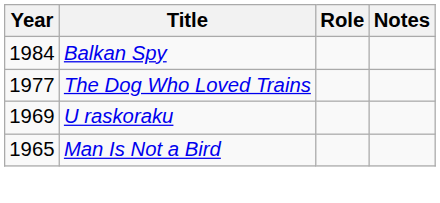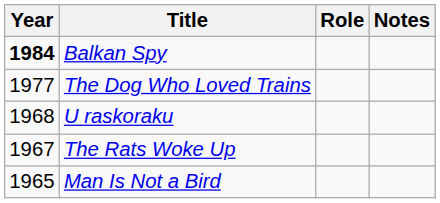Balkan Spy | Year: normal -> bold
U raskoraku | Year: 1969 -> 1968
+ row: 1967 | The Rats Woke Up
